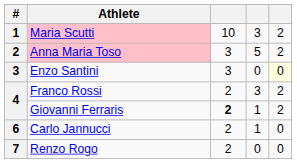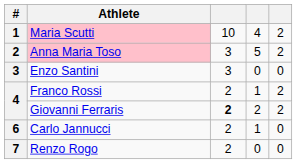Maria Scutti | column 4: 3 -> 4
Enzo Santini | column 5: lightyellow background -> no background
Franco Rossi | column 4: 3 -> 1
Giovanni Ferraris | column 4: 1 -> 2
